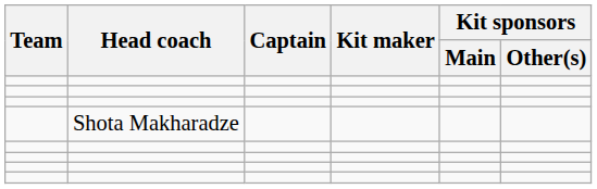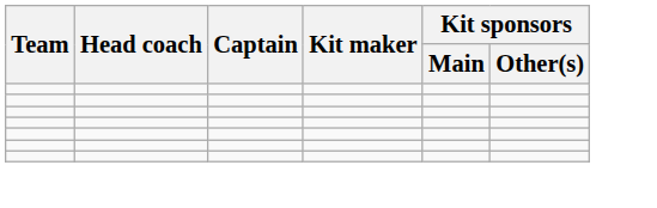- row: Shota Makharadze
